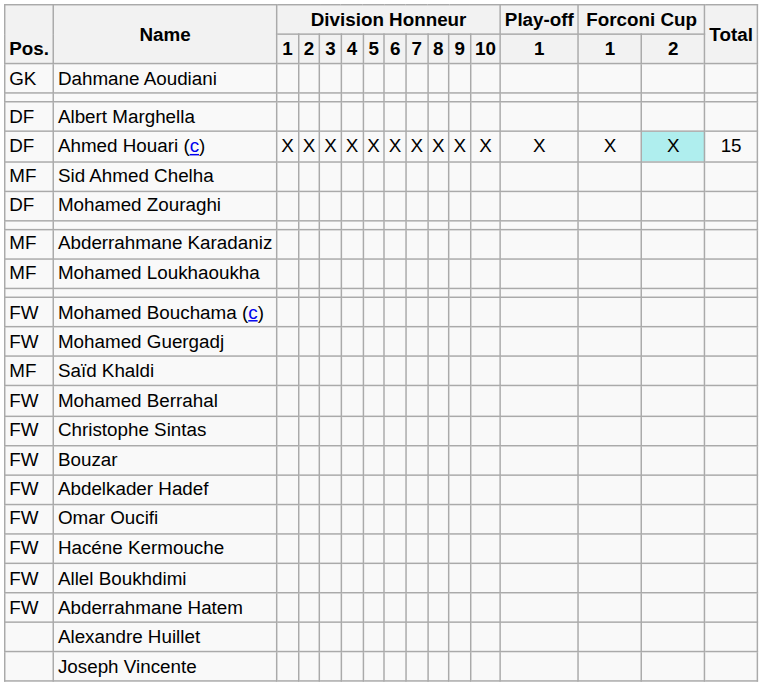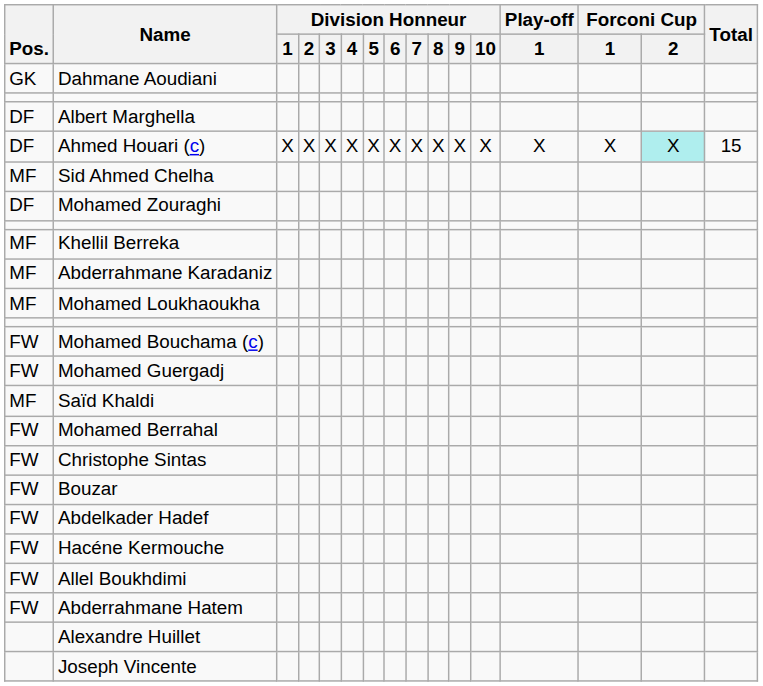+ row: MF | Khellil Berreka
- row: FW | Omar Oucifi
